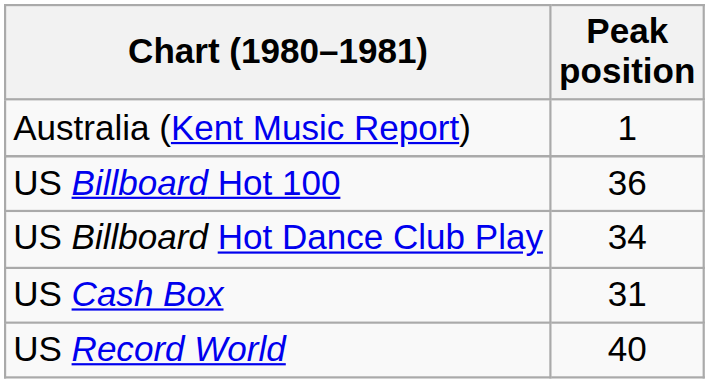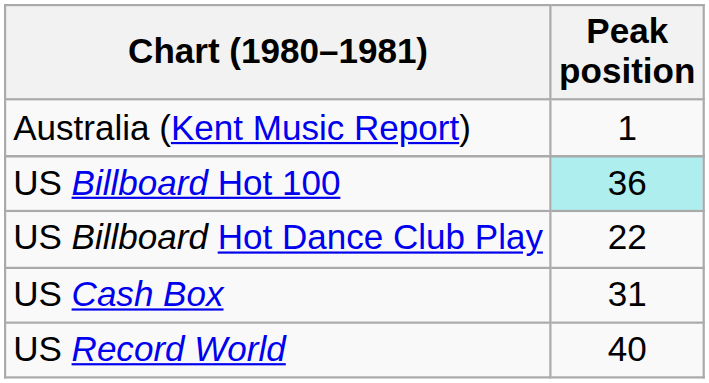US Billboard Hot 100 | Peak position: no background -> paleturquoise background
US Billboard Hot Dance Club Play | Peak position: 34 -> 22
